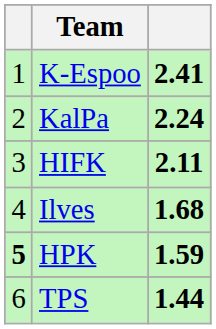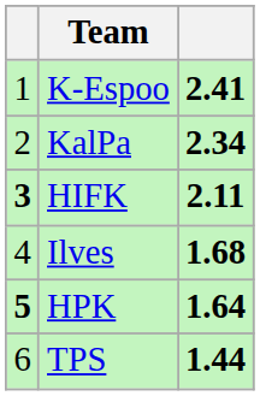KalPa | column 3: 2.24 -> 2.34
HIFK | column 1: normal -> bold
HPK | column 3: 1.59 -> 1.64
